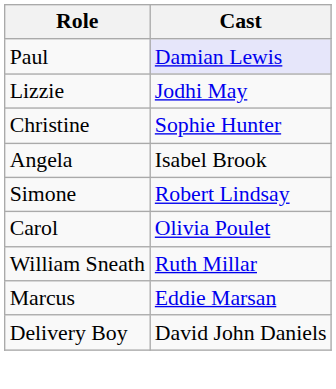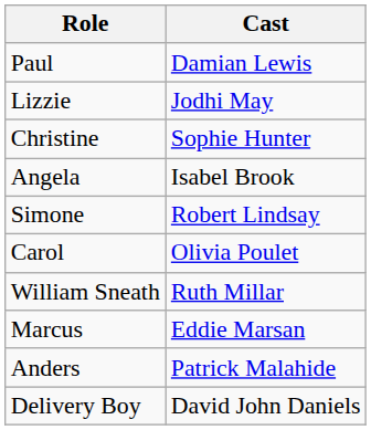Paul | Cast: lavender background -> no background
+ row: Anders | Patrick Malahide
